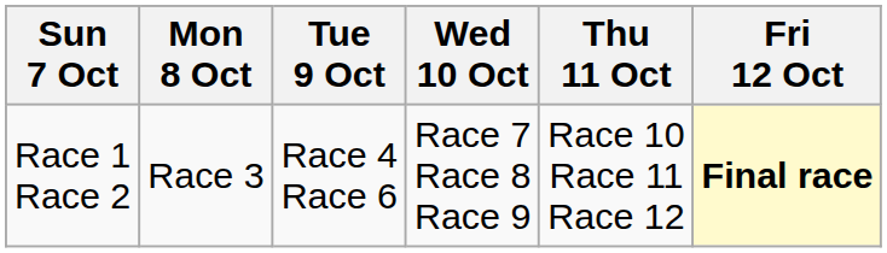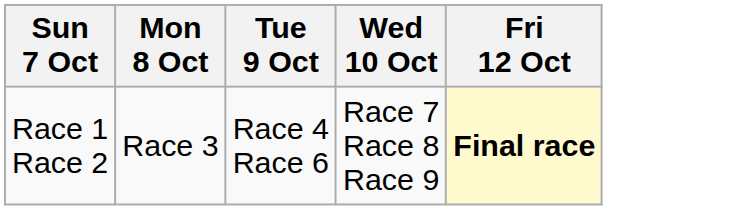- column: Thu 11 Oct | Race 10 Race 11 Race 12
